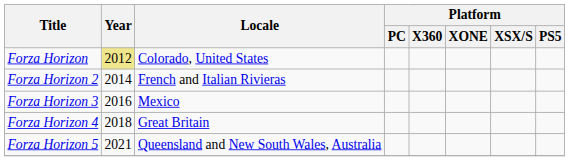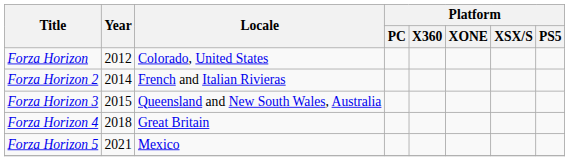Forza Horizon | Year: khaki background -> no background
Forza Horizon 3 | Year: 2016 -> 2015
Forza Horizon 3 | Locale: Mexico -> Queensland and New South Wales, Australia
Forza Horizon 5 | Locale: Queensland and New South Wales, Australia -> Mexico
